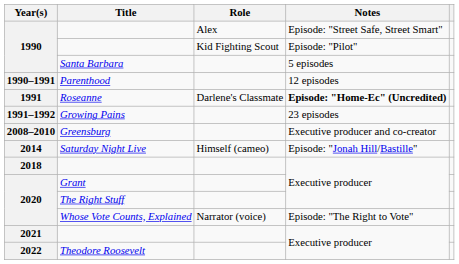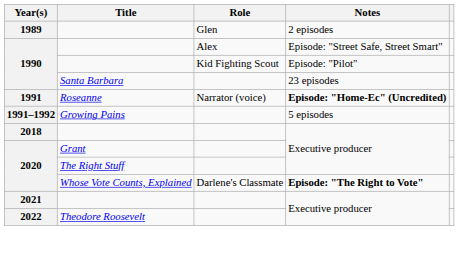+ row: 1989 | Glen | 2 episodes
1990 / Santa Barbara | Notes: 5 episodes -> 23 episodes
- row: 1990–1991 | Parenthood | 12 episodes
1991 | Role: Darlene's Classmate -> Narrator (voice)
1991–1992 | Notes: 23 episodes -> 5 episodes
- row: 2008–2010 | Greensburg | Executive producer and co-creator
- row: 2014 | Saturday Night Live | Himself (cameo) | Episode: "Jonah Hill/Bastille"
2020 / Whose Vote Counts, Explained | Role: Narrator (voice) -> Darlene's Classmate
2020 / Whose Vote Counts, Explained | Notes: normal -> bold
